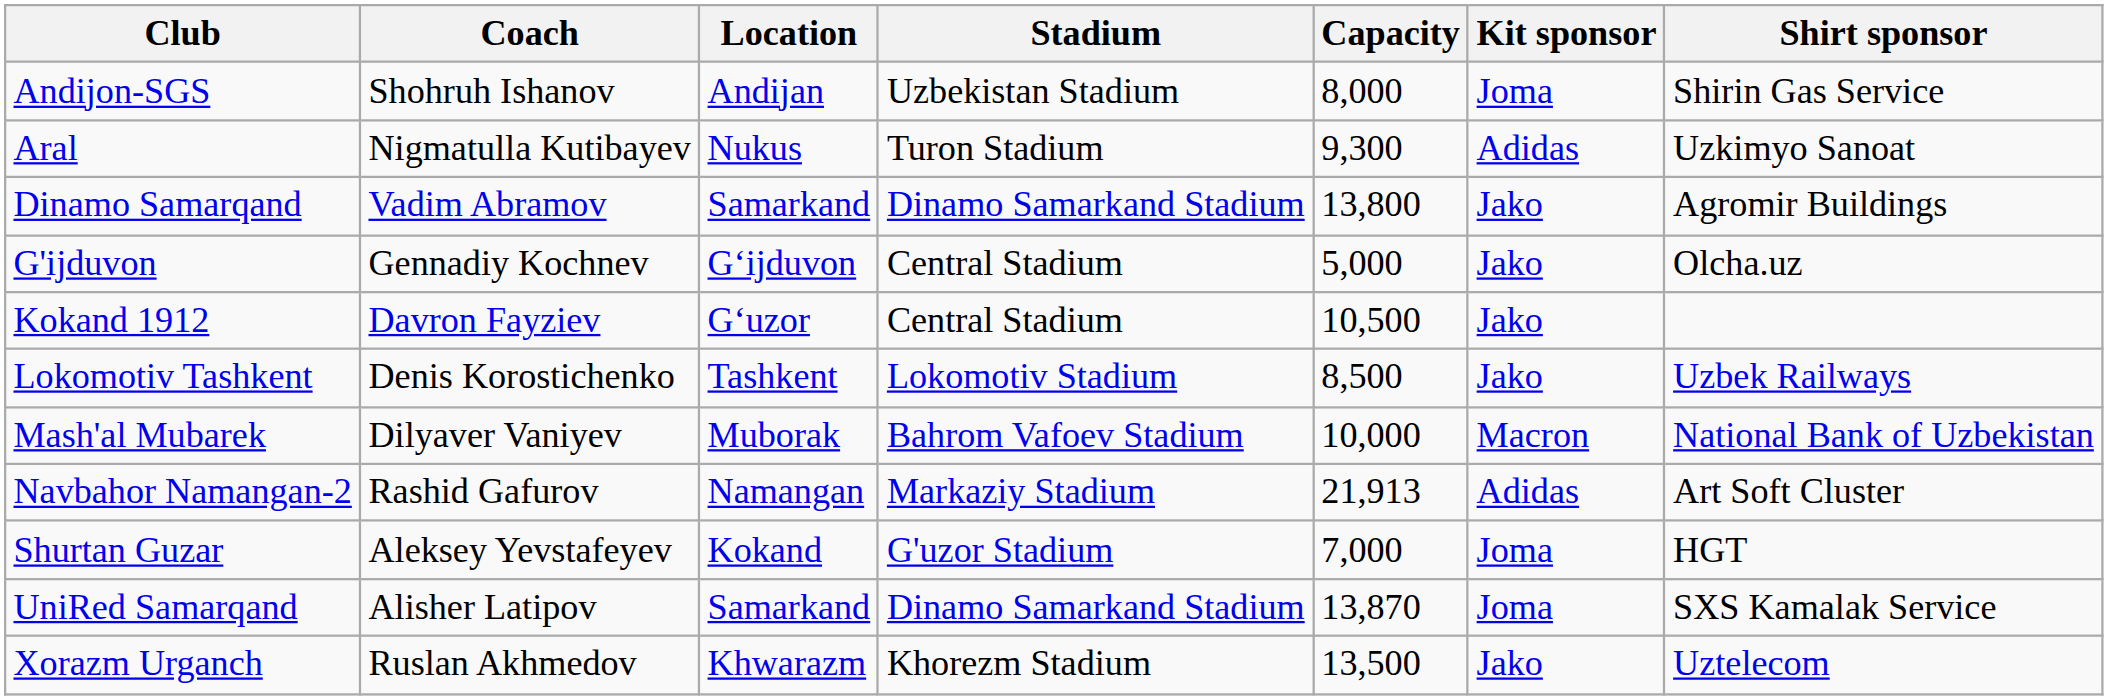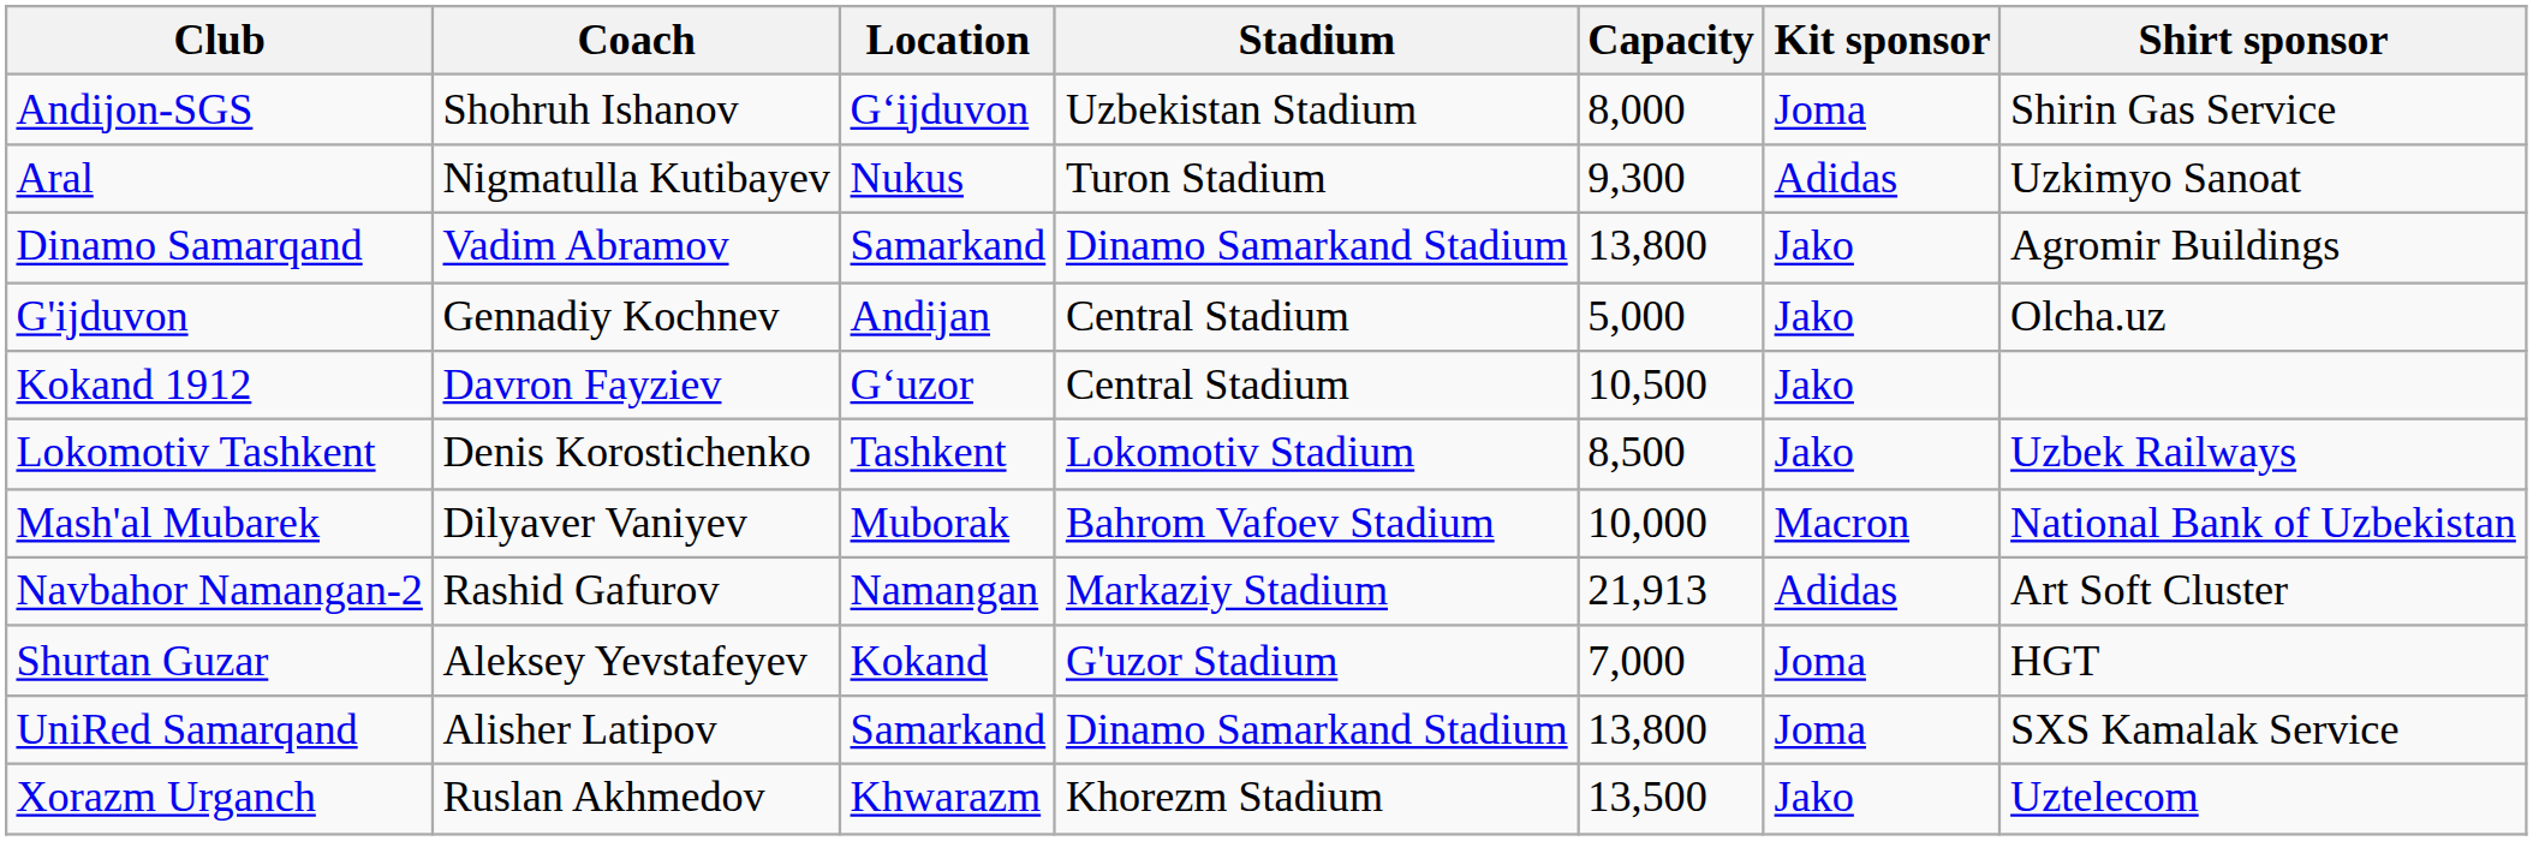Andijon-SGS | Location: Andijan -> Gʻijduvon
G'ijduvon | Location: Gʻijduvon -> Andijan
UniRed Samarqand | Capacity: 13,870 -> 13,800
